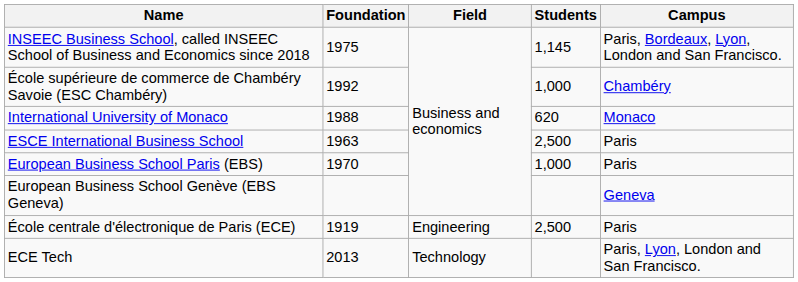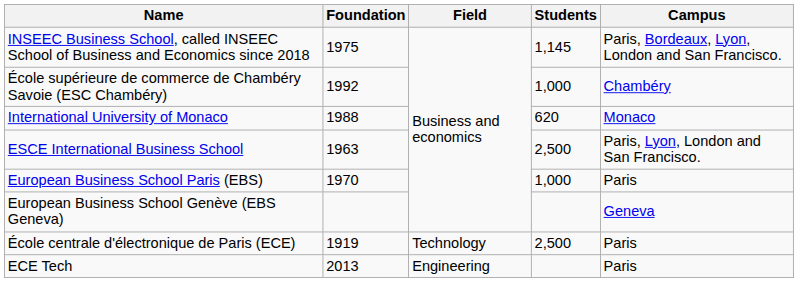ESCE International Business School | Campus: Paris -> Paris, Lyon, London and San Francisco.
École centrale d'électronique de Paris (ECE) | Field: Engineering -> Technology
ECE Tech | Field: Technology -> Engineering
ECE Tech | Campus: Paris, Lyon, London and San Francisco. -> Paris
